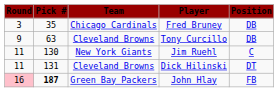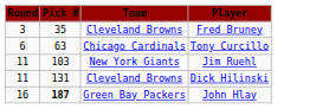- column: Position | DB | DB | C | DT | FB
Fred Bruney | Team: Chicago Cardinals -> Cleveland Browns
Tony Curcillo | Round: 9 -> 6
Tony Curcillo | Team: Cleveland Browns -> Chicago Cardinals
Jim Ruehl | Pick #: 130 -> 103
John Hlay | Round: pink background -> no background
